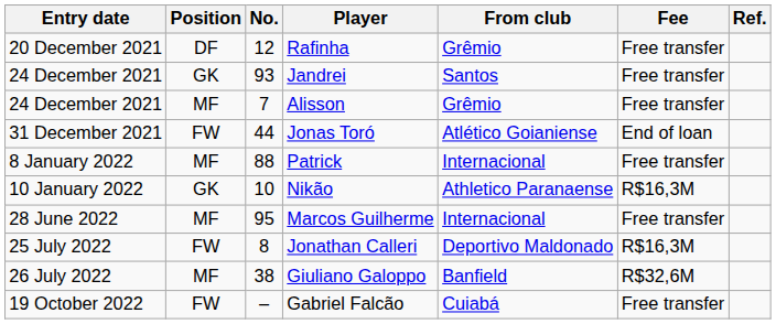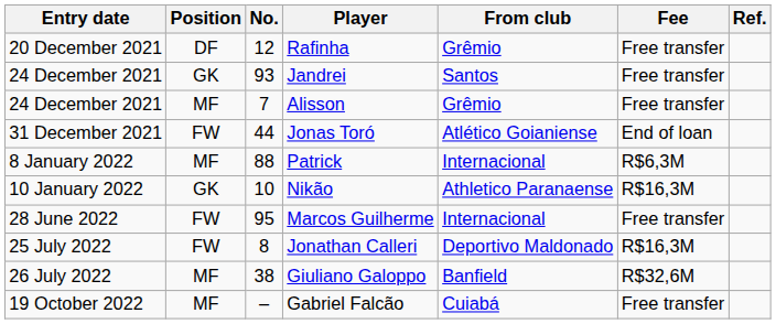Patrick | Fee: Free transfer -> R$6,3M
Marcos Guilherme | Position: MF -> FW
Gabriel Falcão | Position: FW -> MF
